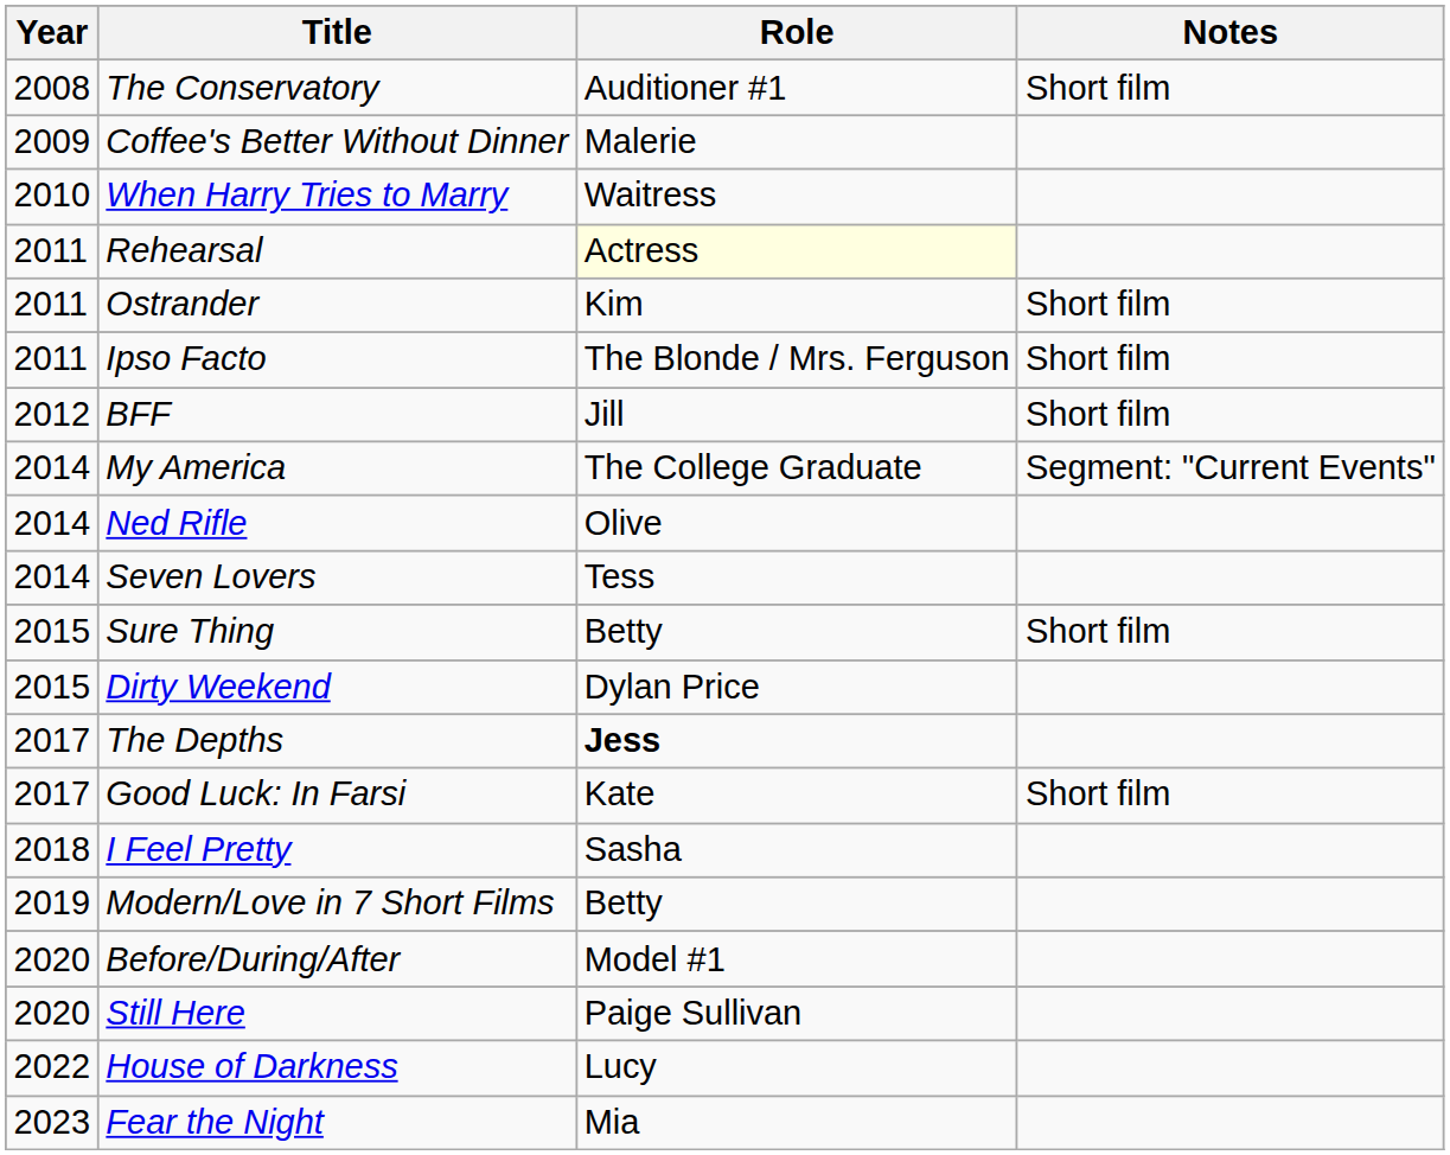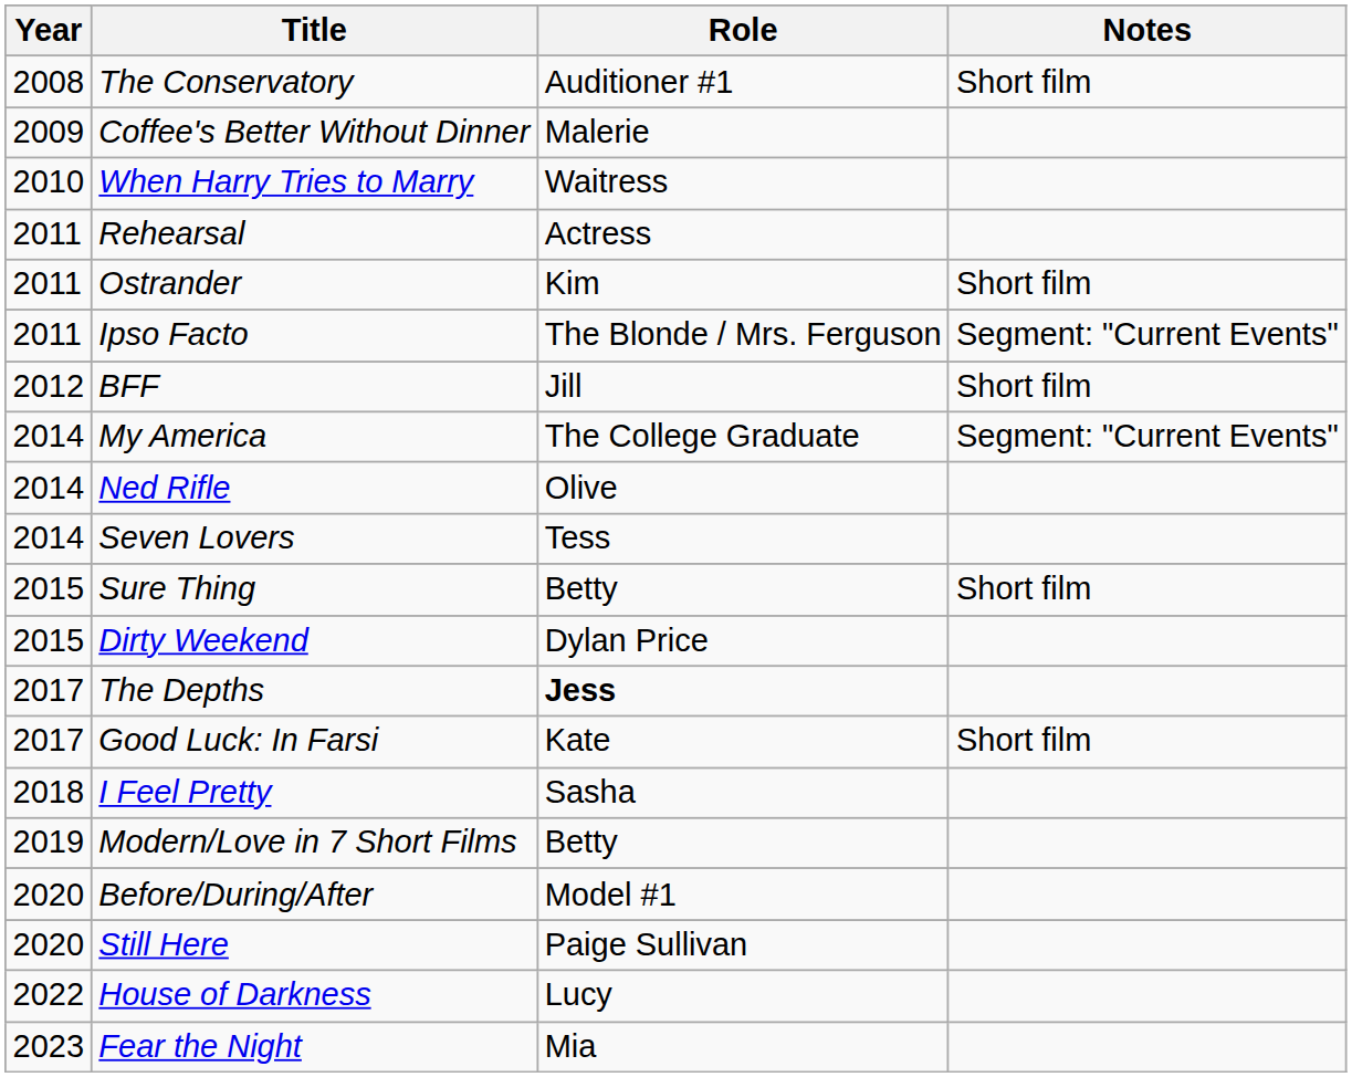Rehearsal | Role: lightyellow background -> no background
Ipso Facto | Notes: Short film -> Segment: "Current Events"
